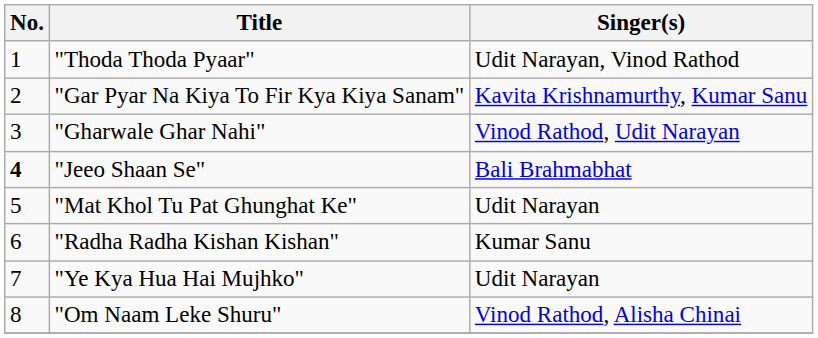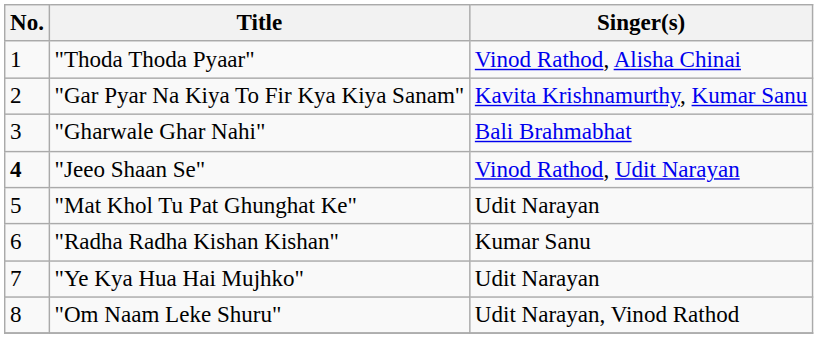"Thoda Thoda Pyaar" | Singer(s): Udit Narayan, Vinod Rathod -> Vinod Rathod, Alisha Chinai
"Gharwale Ghar Nahi" | Singer(s): Vinod Rathod, Udit Narayan -> Bali Brahmabhat
"Jeeo Shaan Se" | Singer(s): Bali Brahmabhat -> Vinod Rathod, Udit Narayan
"Om Naam Leke Shuru" | Singer(s): Vinod Rathod, Alisha Chinai -> Udit Narayan, Vinod Rathod
